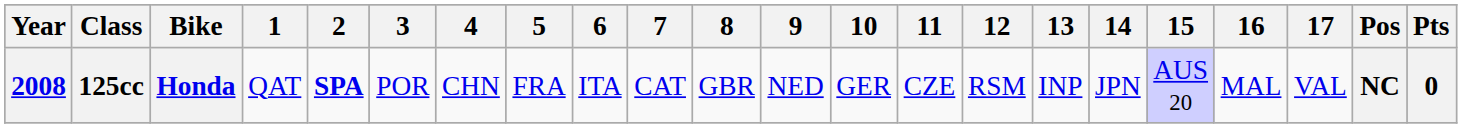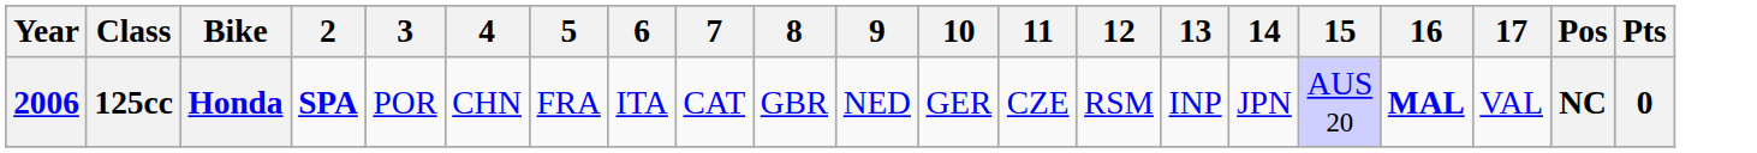- column: 1 | QAT
125cc | Year: 2008 -> 2006
125cc | 16: normal -> bold
